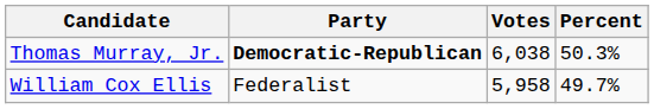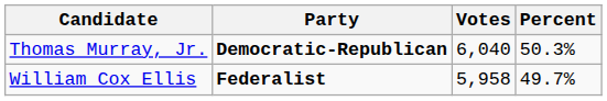Thomas Murray, Jr. | Votes: 6,038 -> 6,040
William Cox Ellis | Party: normal -> bold
